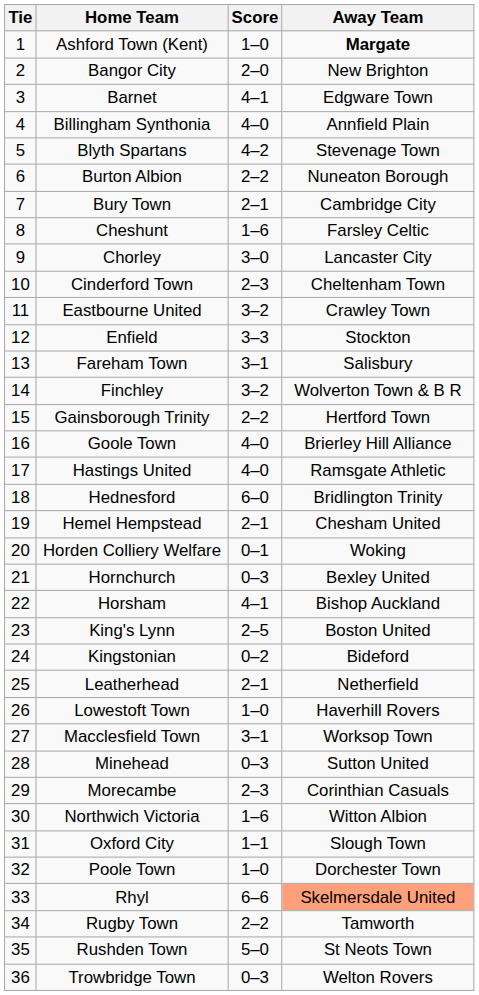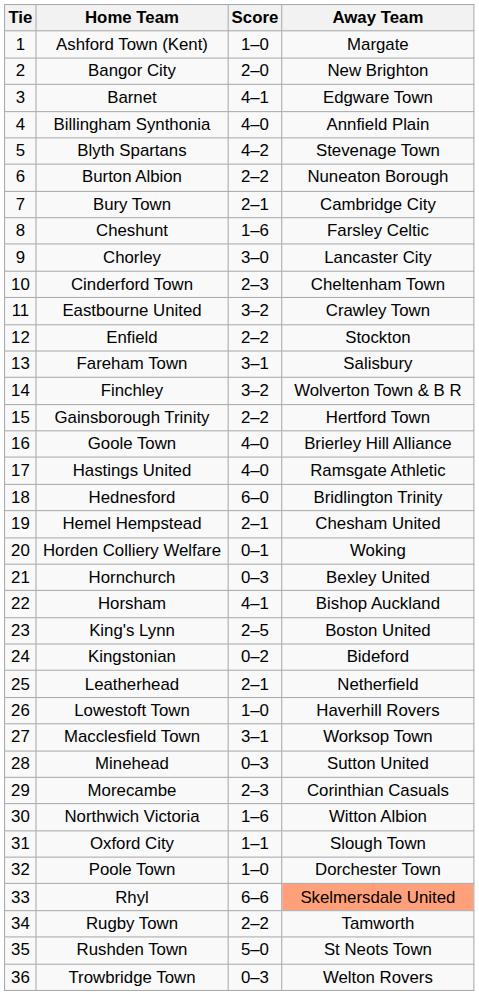Ashford Town (Kent) | Away Team: bold -> normal
Enfield | Score: 3–3 -> 2–2
